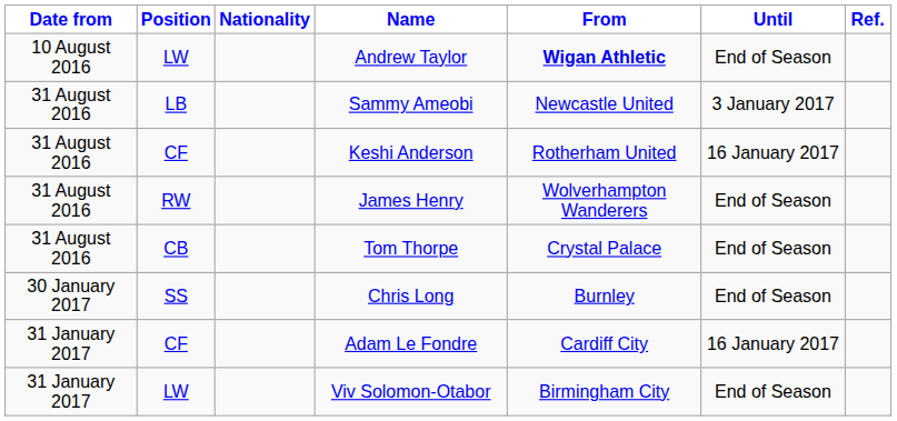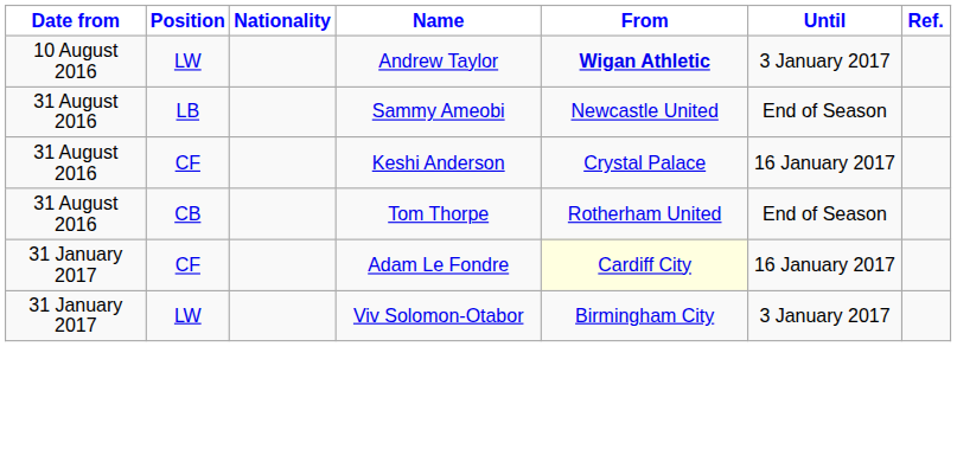Andrew Taylor | Until: End of Season -> 3 January 2017
Sammy Ameobi | Until: 3 January 2017 -> End of Season
Keshi Anderson | From: Rotherham United -> Crystal Palace
- row: 31 August 2016 | RW | James Henry | Wolverhampton Wanderers | End of Season
Tom Thorpe | From: Crystal Palace -> Rotherham United
- row: 30 January 2017 | SS | Chris Long | Burnley | End of Season
Adam Le Fondre | From: no background -> lightyellow background
Viv Solomon-Otabor | Until: End of Season -> 3 January 2017
